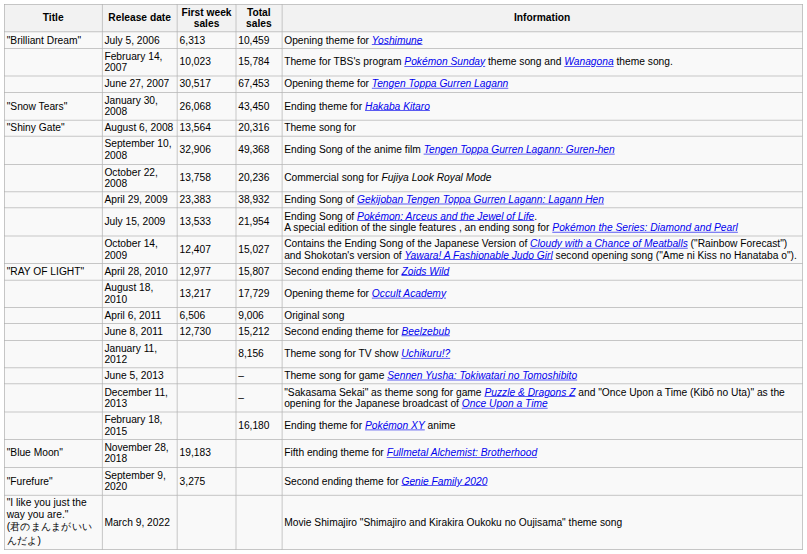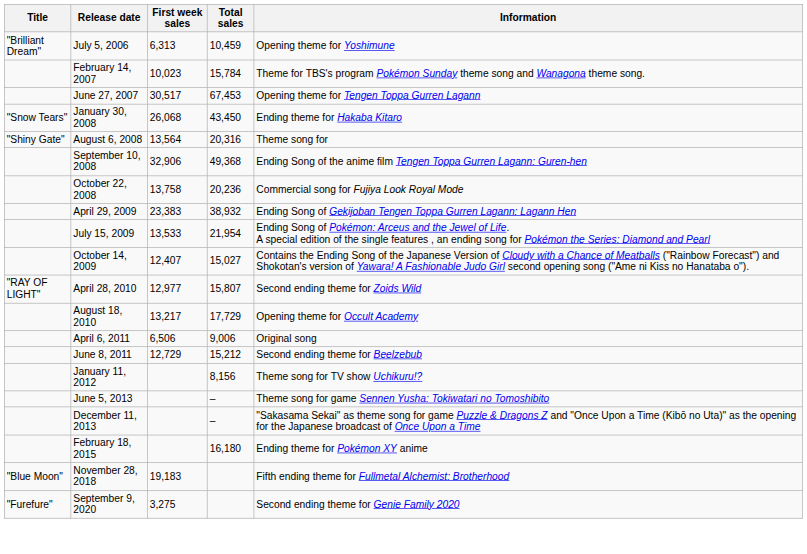June 8, 2011 | First week sales: 12,730 -> 12,729
- row: "I like you just the way you are." (君のまんまがいいんだよ) | March 9, 2022 | Movie Shimajiro "Shimajiro and Kirakira Oukoku no Oujisama" theme song
